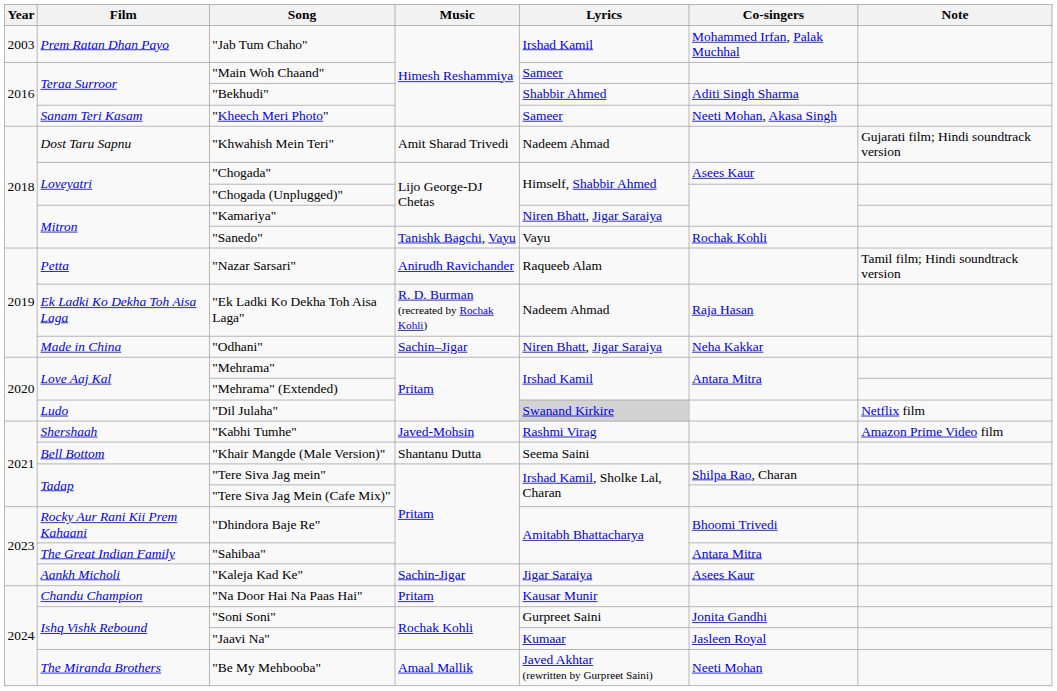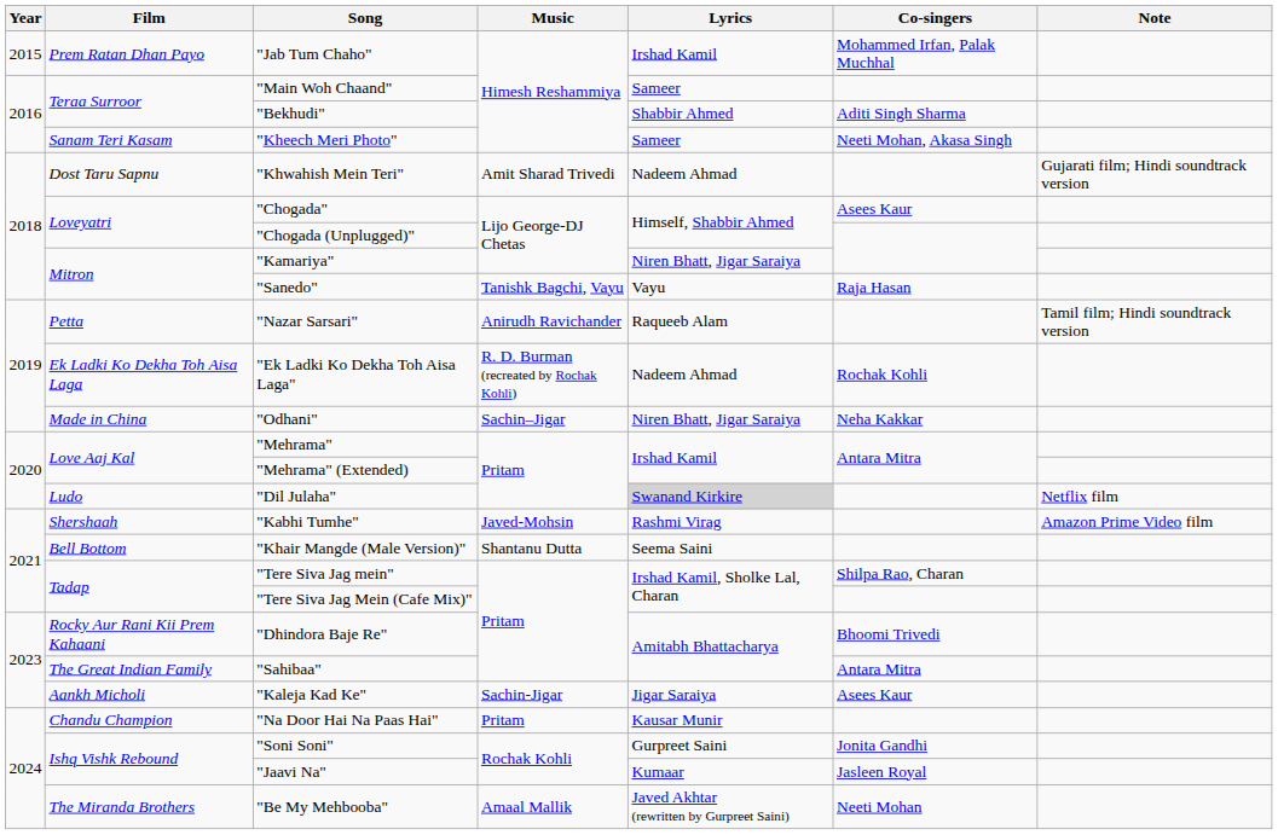"Jab Tum Chaho" | Year: 2003 -> 2015
"Sanedo" | Co-singers: Rochak Kohli -> Raja Hasan
"Ek Ladki Ko Dekha Toh Aisa Laga" | Co-singers: Raja Hasan -> Rochak Kohli
